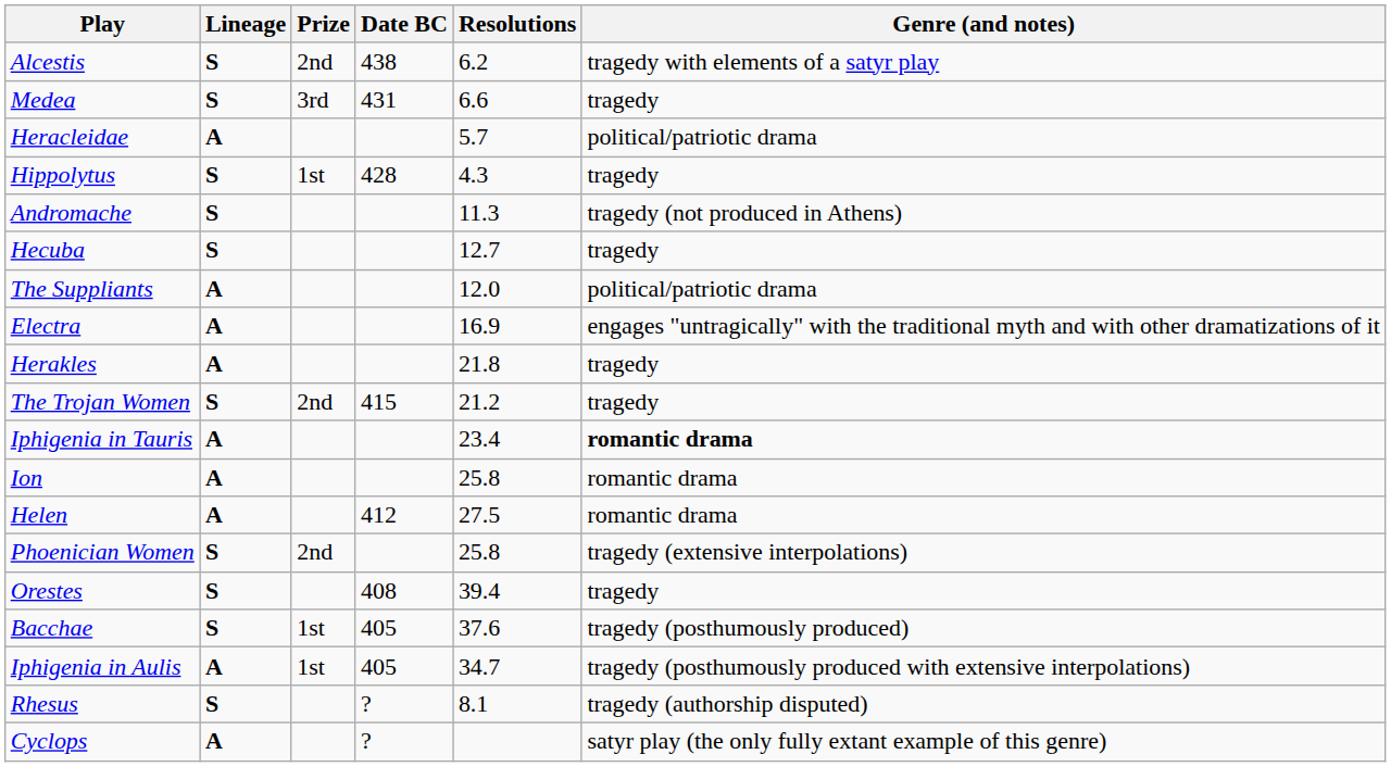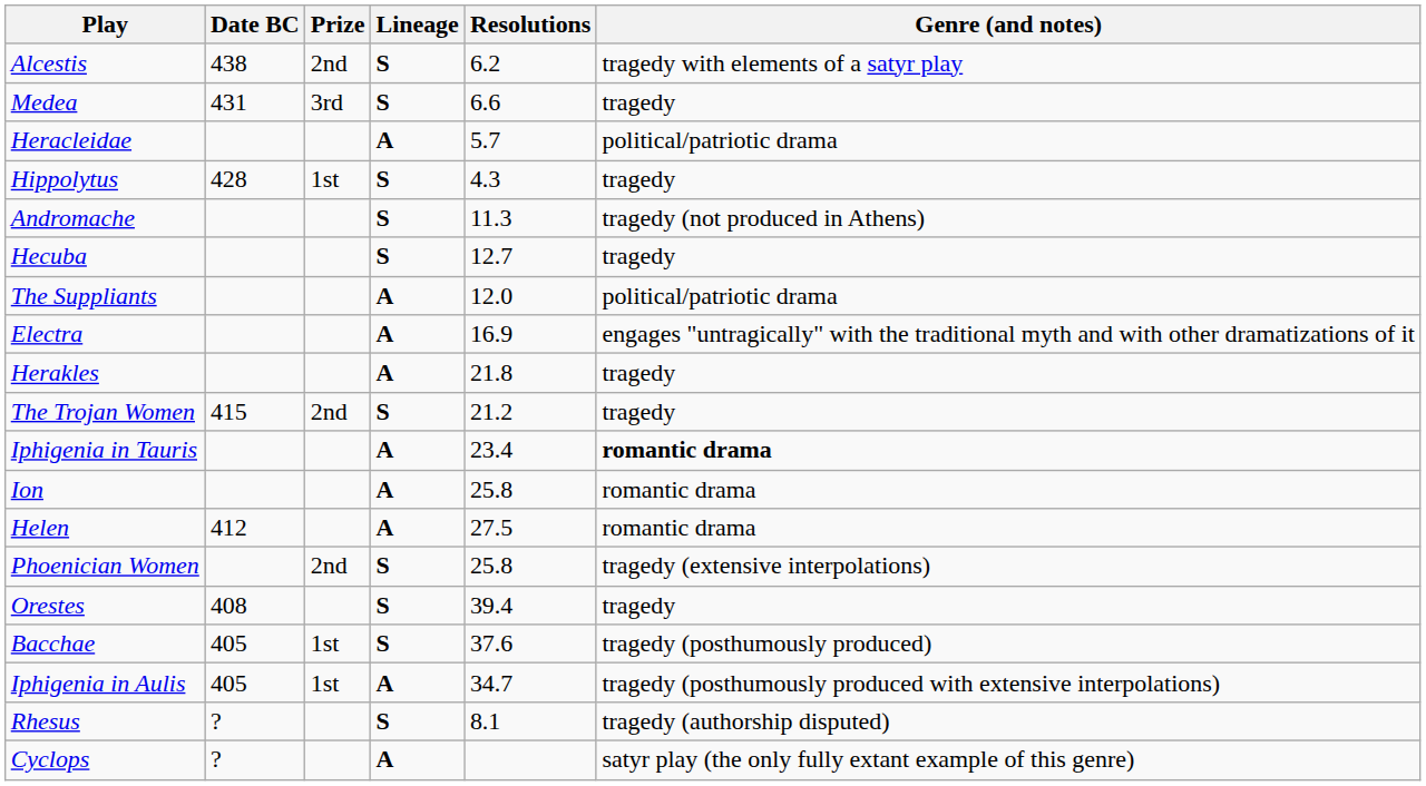columns swapped: Date BC <-> Lineage
